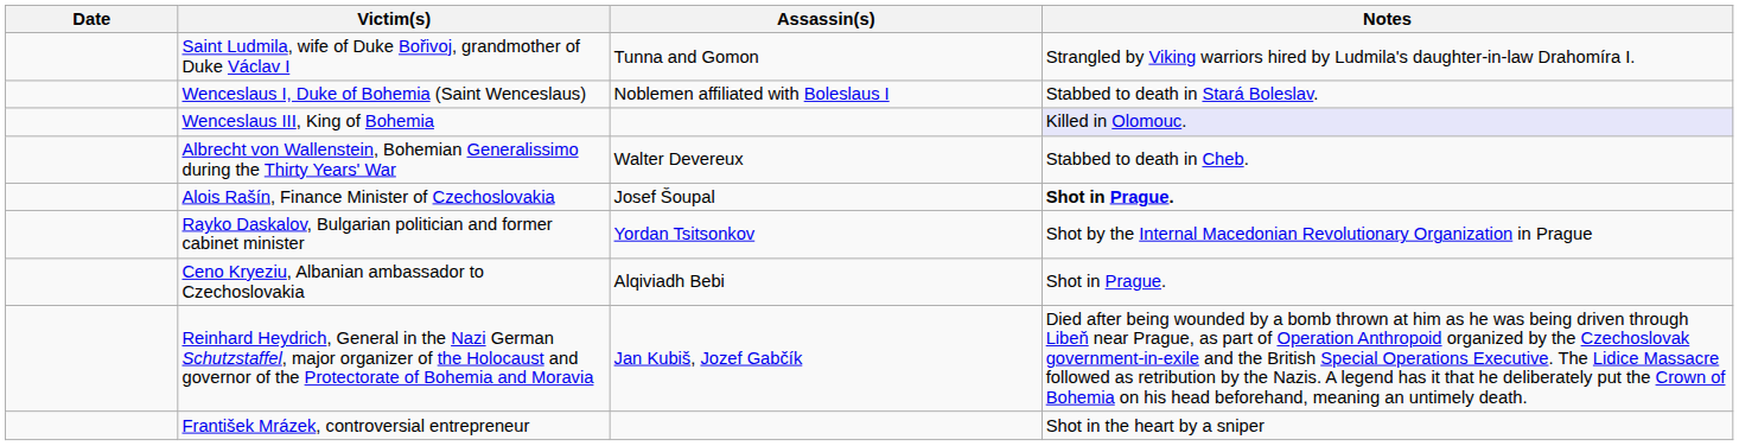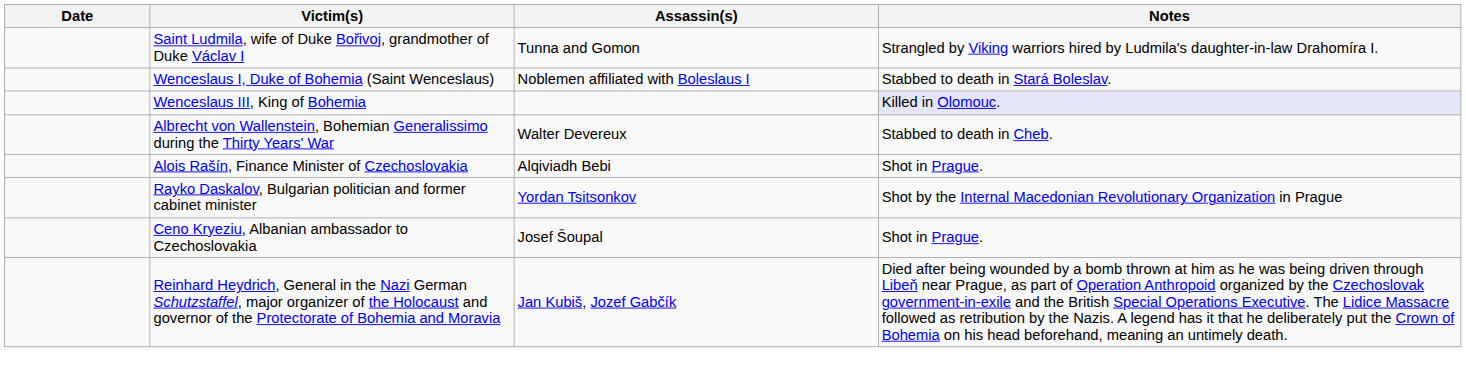Alois Rašín, Finance Minister of Czechoslovakia | Assassin(s): Josef Šoupal -> Alqiviadh Bebi
Alois Rašín, Finance Minister of Czechoslovakia | Notes: bold -> normal
Ceno Kryeziu, Albanian ambassador to Czechoslovakia | Assassin(s): Alqiviadh Bebi -> Josef Šoupal
- row: František Mrázek, controversial entrepreneur | Shot in the heart by a sniper
